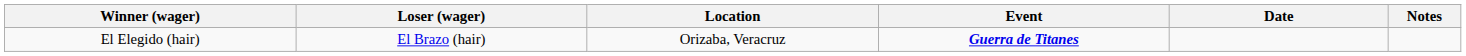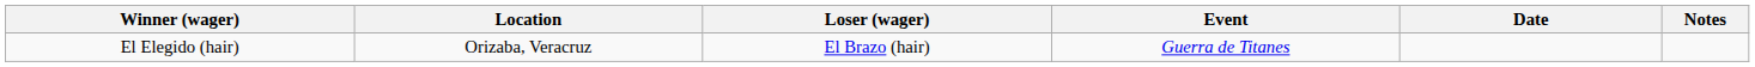columns swapped: Loser (wager) <-> Location
El Elegido (hair) | Event: bold -> normal
